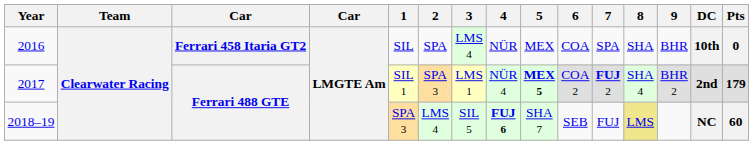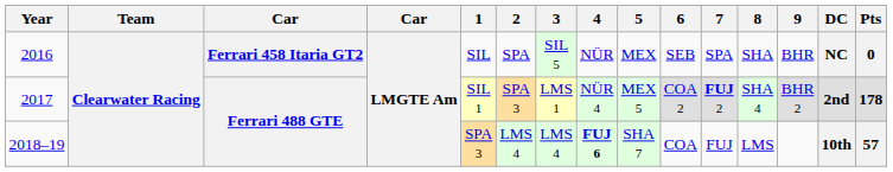2016 | 3: LMS 4 -> SIL 5
2016 | 6: COA -> SEB
2016 | DC: 10th -> NC
2017 | 5: bold -> normal
2017 | Pts: 179 -> 178
2018–19 | 3: SIL 5 -> LMS 4
2018–19 | 6: SEB -> COA
2018–19 | 8: khaki background -> no background
2018–19 | DC: NC -> 10th
2018–19 | Pts: 60 -> 57
